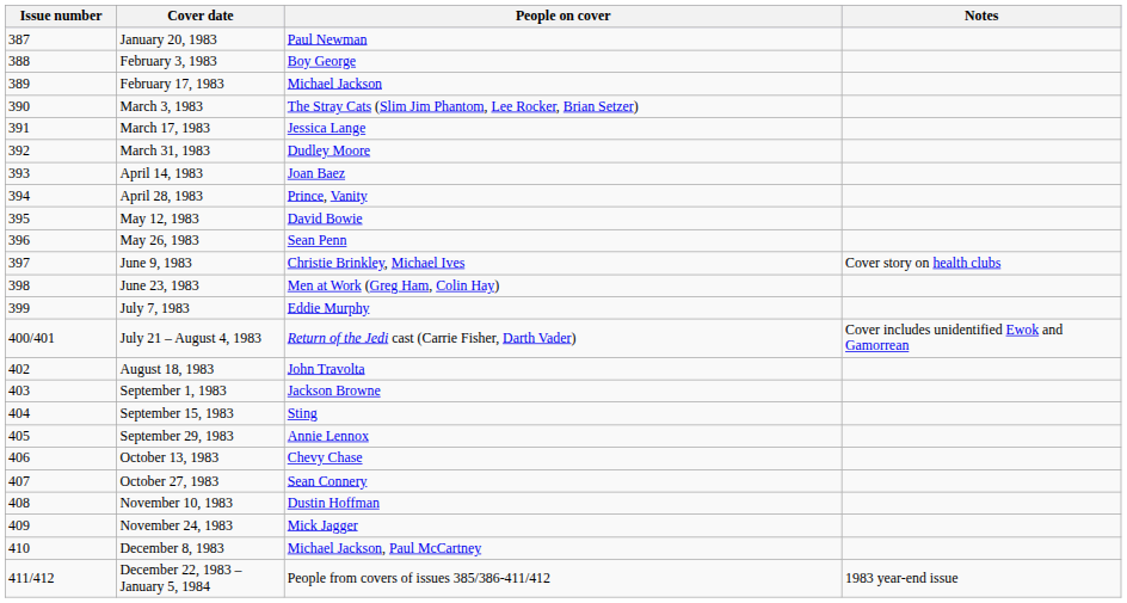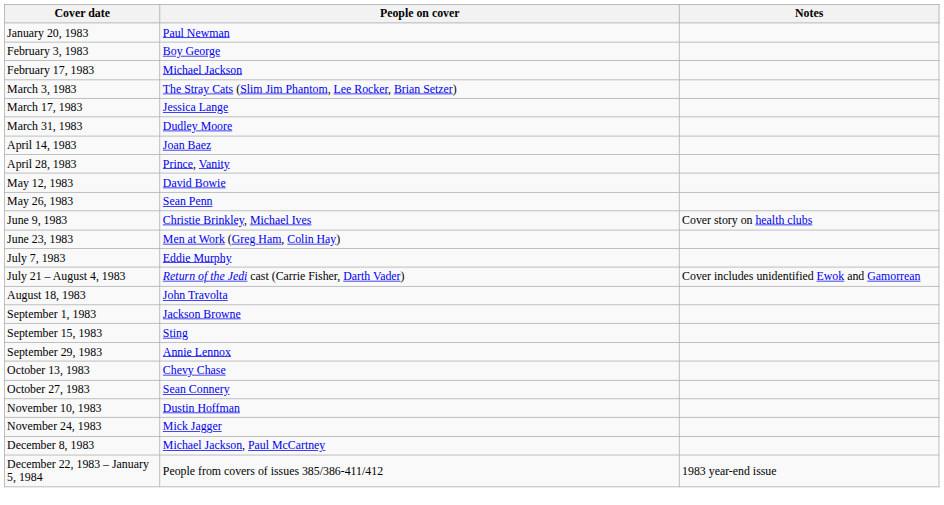- column: Issue number | 387 | 388 | 389 | 390 | 391 | 392 | 393 | 394 | 395 | 396 | 397 | 398 | 399 | 400/401 | 402 | 403 | 404 | 405 | 406 | 407 | 408 | 409 | 410 | 411/412
